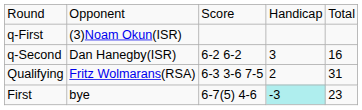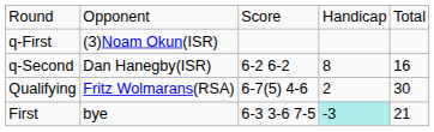q-Second | column 4: 3 -> 8
Qualifying | column 3: 6-3 3-6 7-5 -> 6-7(5) 4-6
Qualifying | column 5: 31 -> 30
First | column 3: 6-7(5) 4-6 -> 6-3 3-6 7-5
First | column 5: 23 -> 21
